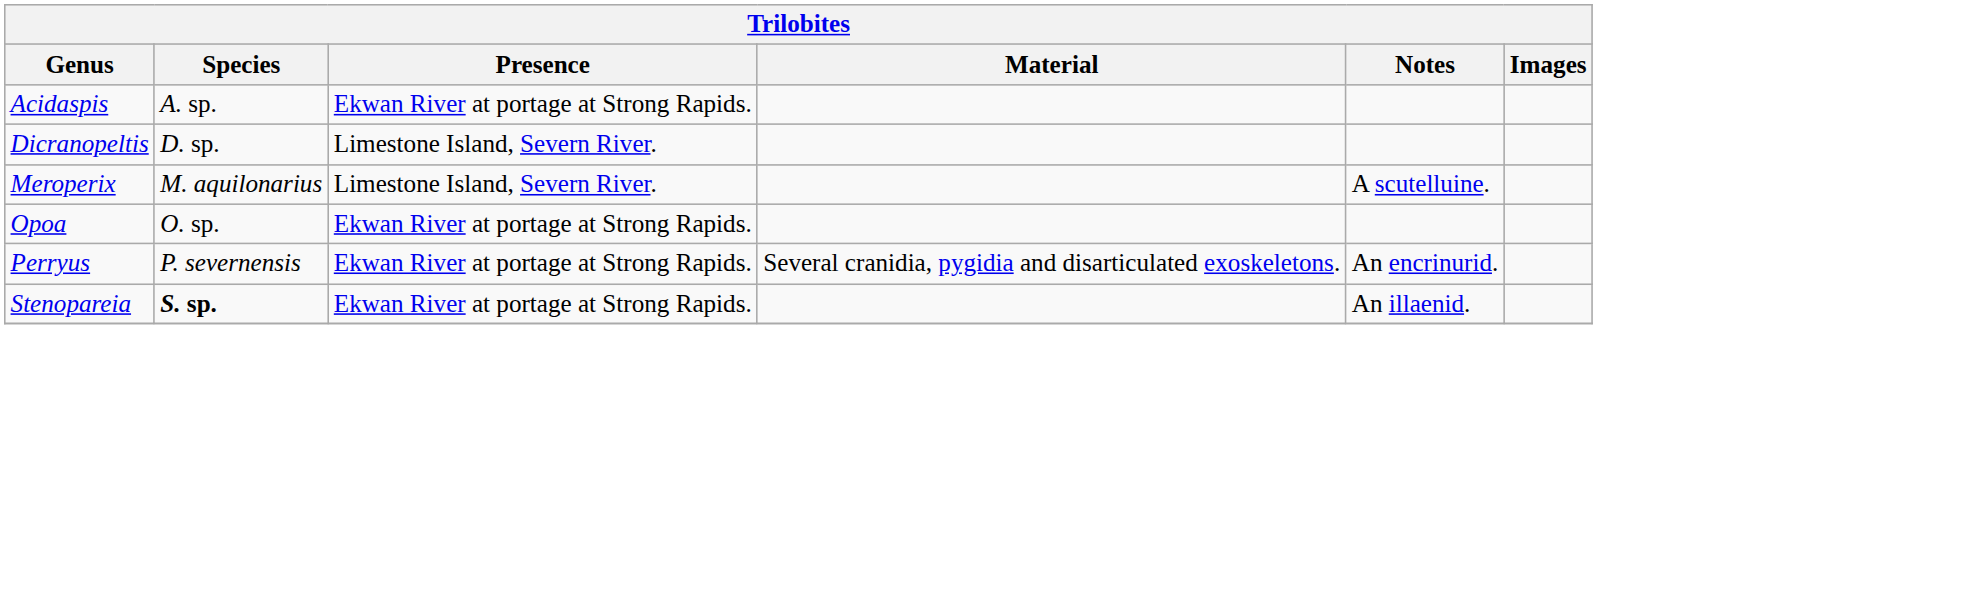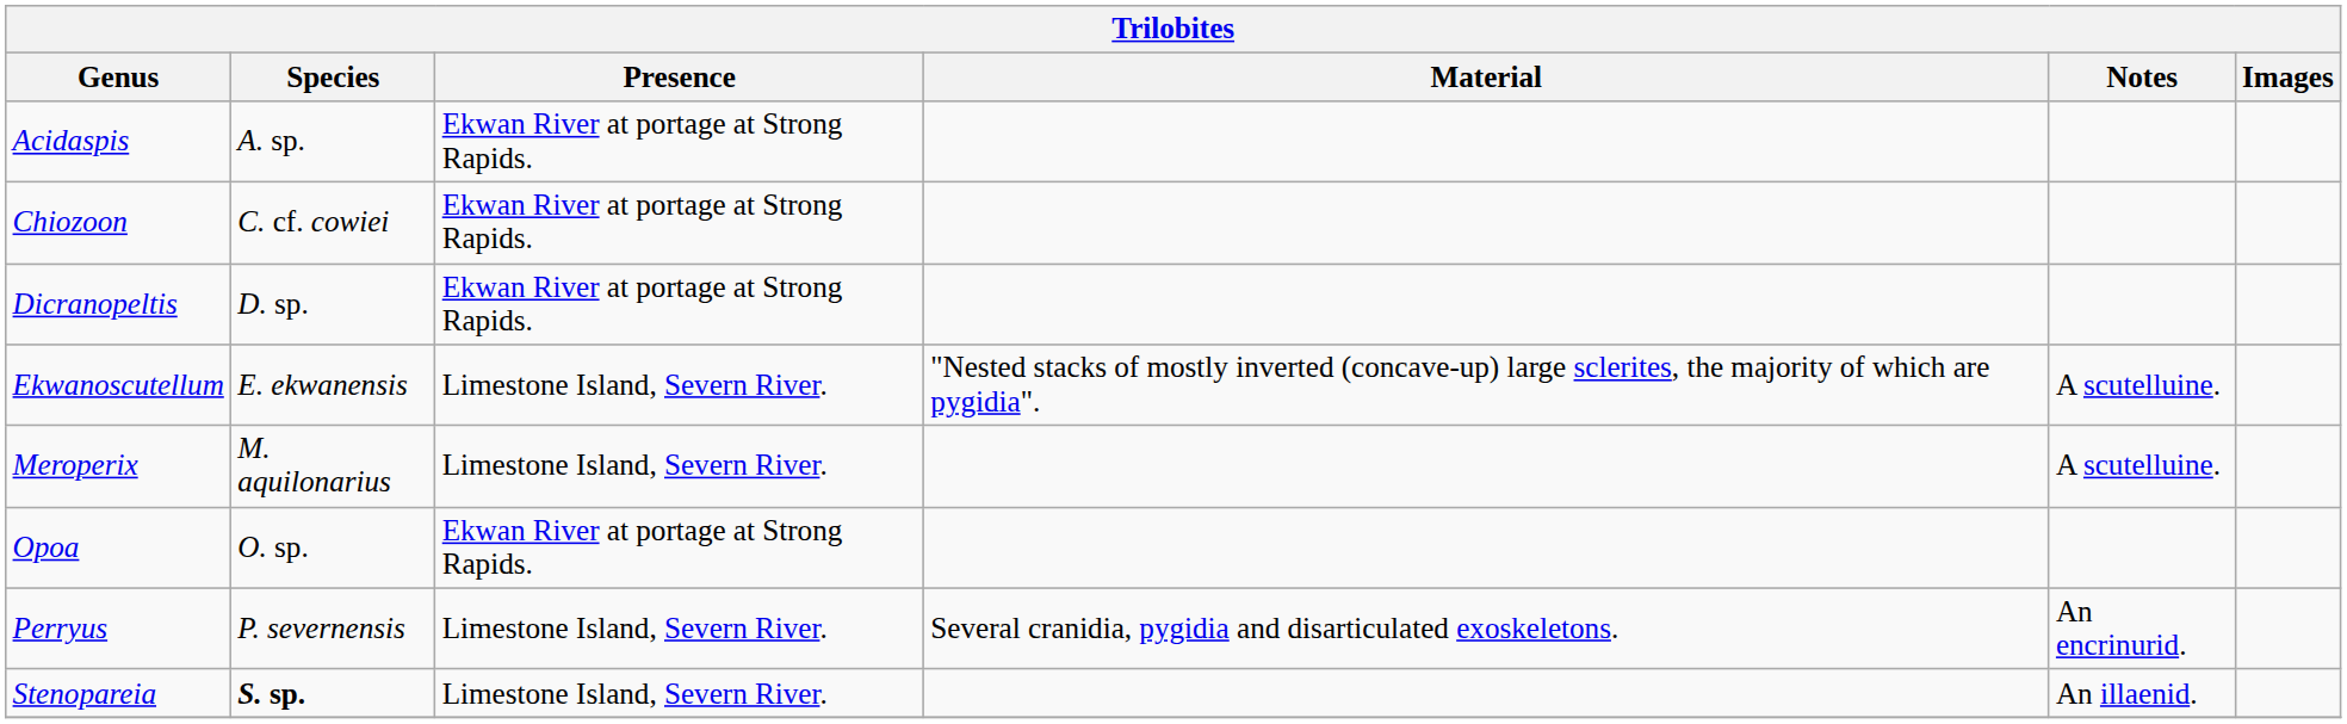+ row: Chiozoon | C. cf. cowiei | Ekwan River at portage at Strong Rapids.
Dicranopeltis | Presence: Limestone Island, Severn River. -> Ekwan River at portage at Strong Rapids.
+ row: Ekwanoscutellum | E. ekwanensis | Limestone Island, Severn River. | "Nested stacks of mostly inverted (concave-up) large sclerites, the majority of which are pygidia". | A scutelluine.
Perryus | Presence: Ekwan River at portage at Strong Rapids. -> Limestone Island, Severn River.
Stenopareia | Presence: Ekwan River at portage at Strong Rapids. -> Limestone Island, Severn River.
